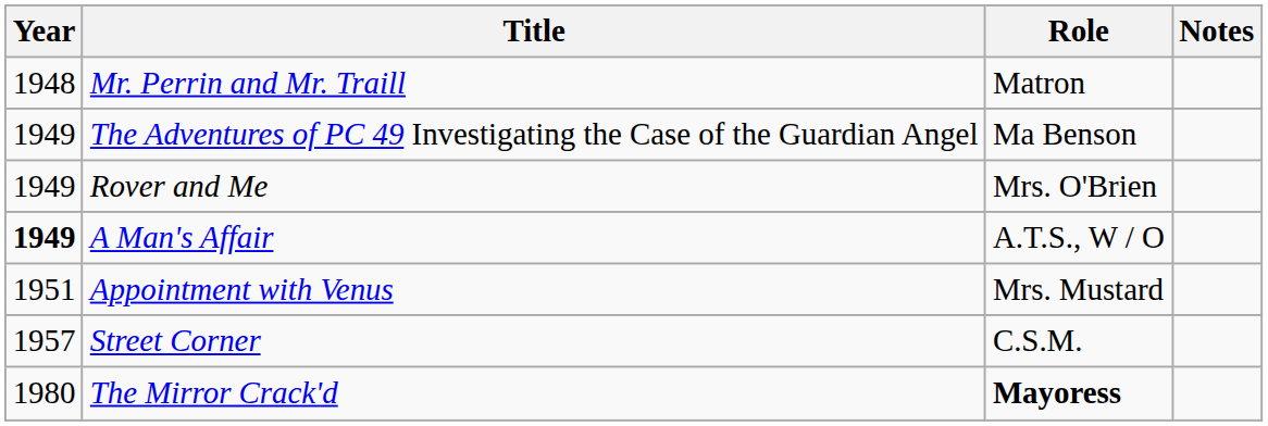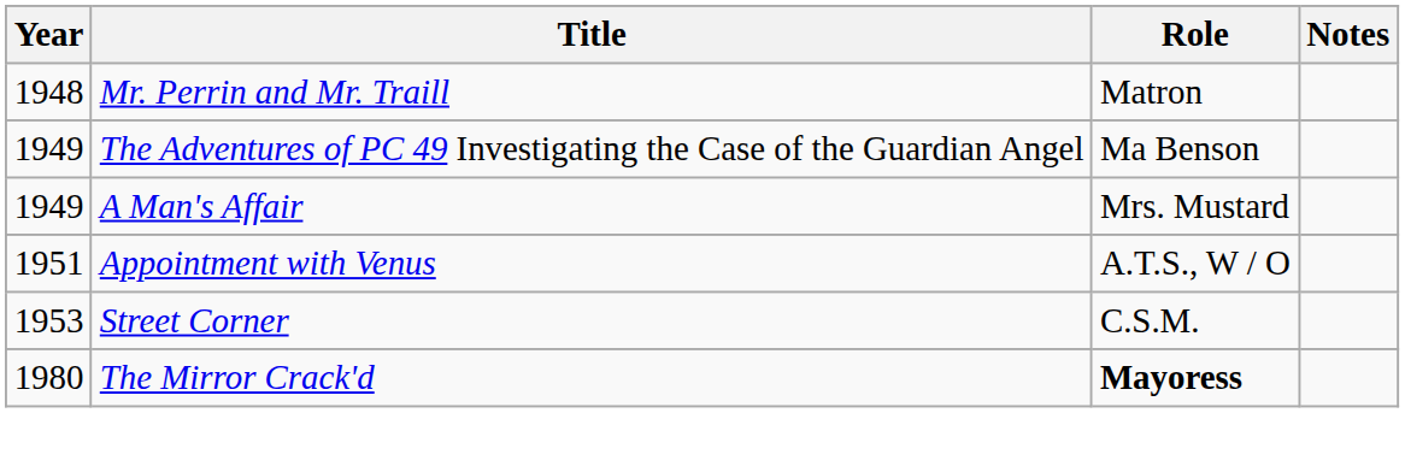- row: 1949 | Rover and Me | Mrs. O'Brien
A Man's Affair | Year: bold -> normal
A Man's Affair | Role: A.T.S., W / O -> Mrs. Mustard
Appointment with Venus | Role: Mrs. Mustard -> A.T.S., W / O
Street Corner | Year: 1957 -> 1953
